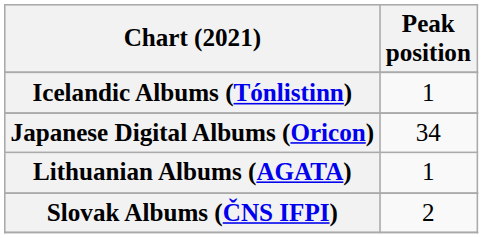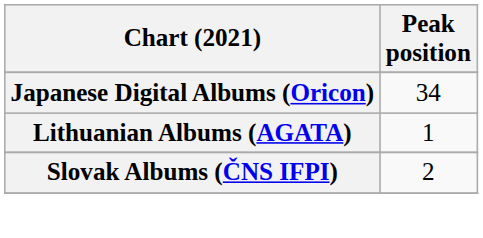- row: Icelandic Albums (Tónlistinn) | 1
